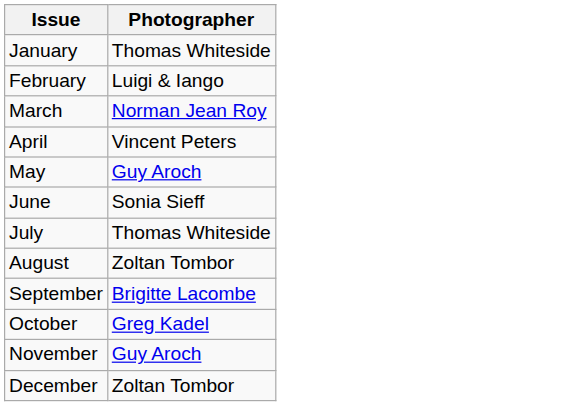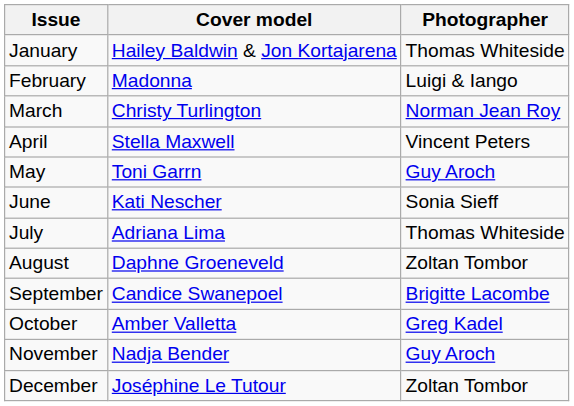+ column: Cover model | Hailey Baldwin & Jon Kortajarena | Madonna | Christy Turlington | Stella Maxwell | Toni Garrn | Kati Nescher | Adriana Lima | Daphne Groeneveld | Candice Swanepoel | Amber Valletta | Nadja Bender | Joséphine Le Tutour
